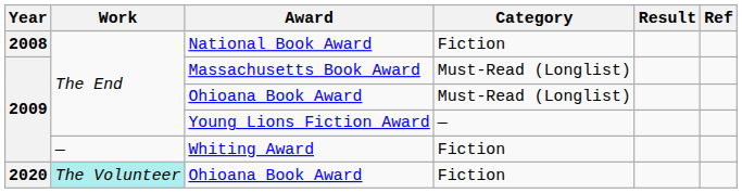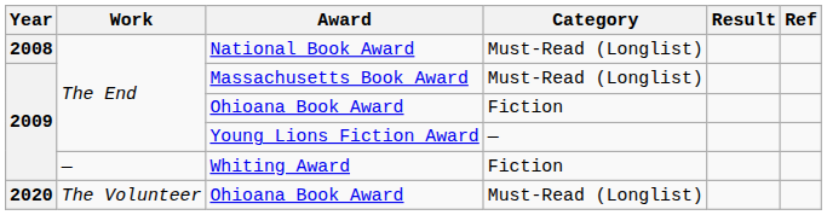National Book Award | Category: Fiction -> Must-Read (Longlist)
2009 / Ohioana Book Award | Category: Must-Read (Longlist) -> Fiction
2020 / Ohioana Book Award | Work: paleturquoise background -> no background
2020 / Ohioana Book Award | Category: Fiction -> Must-Read (Longlist)
